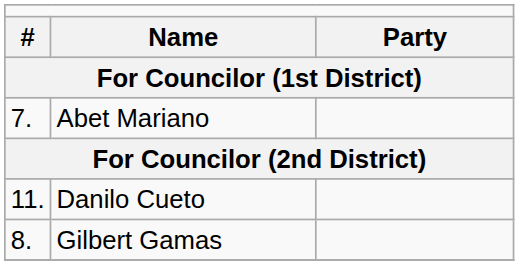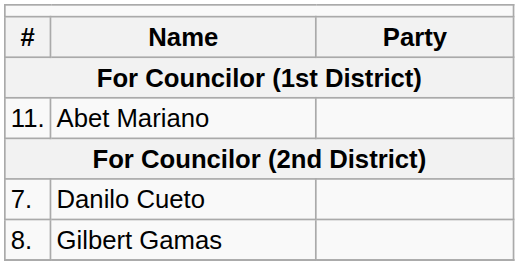Abet Mariano | column 1: 7. -> 11.
Danilo Cueto | column 1: 11. -> 7.
